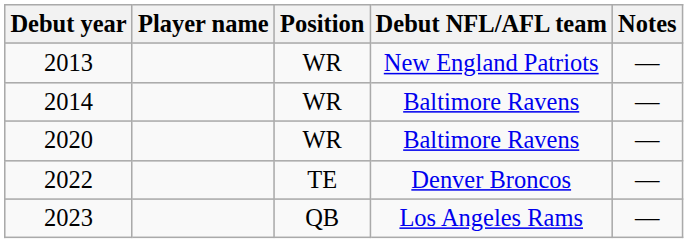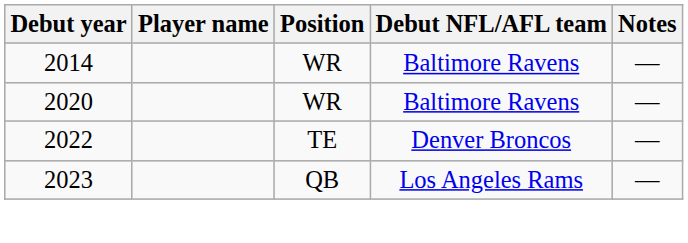- row: 2013 | WR | New England Patriots | —
